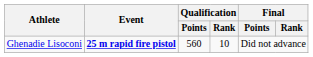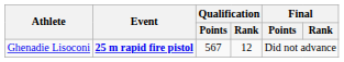Ghenadie Lisoconi | Qualification / Points: 560 -> 567
Ghenadie Lisoconi | Qualification / Rank: 10 -> 12
